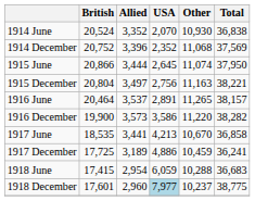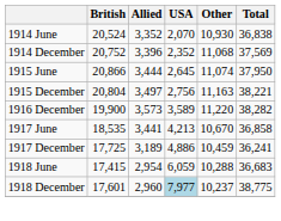- row: 1916 June | 20,464 | 3,537 | 2,891 | 11,265 | 38,157
1916 December | USA: 3,586 -> 3,589
